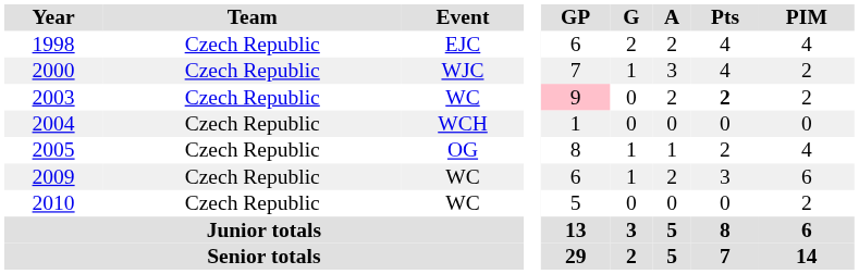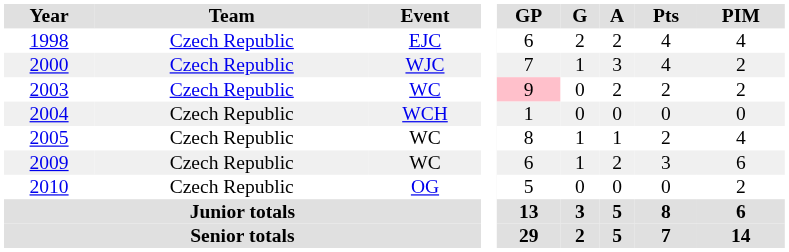2003 | Pts: bold -> normal
2005 | Event: OG -> WC
2010 | Event: WC -> OG
